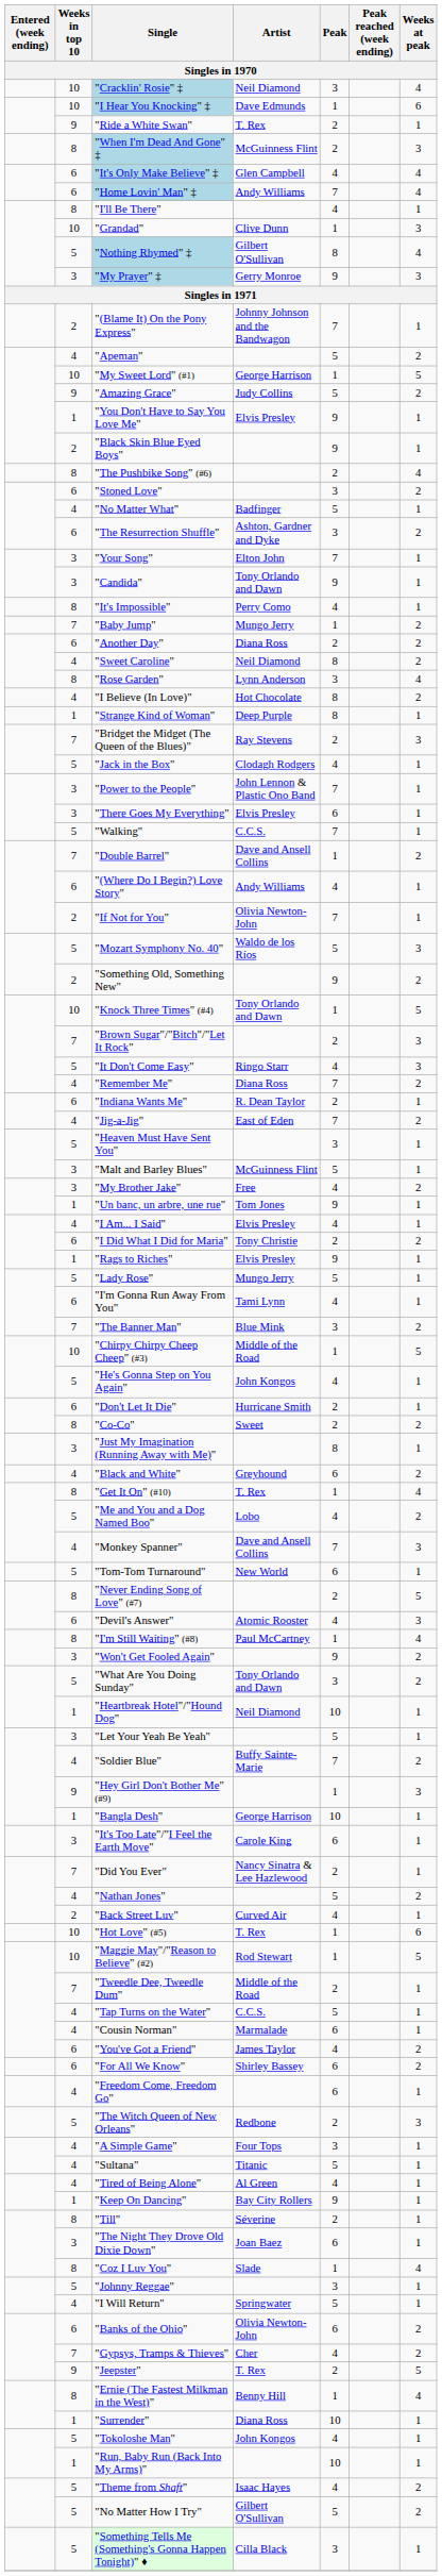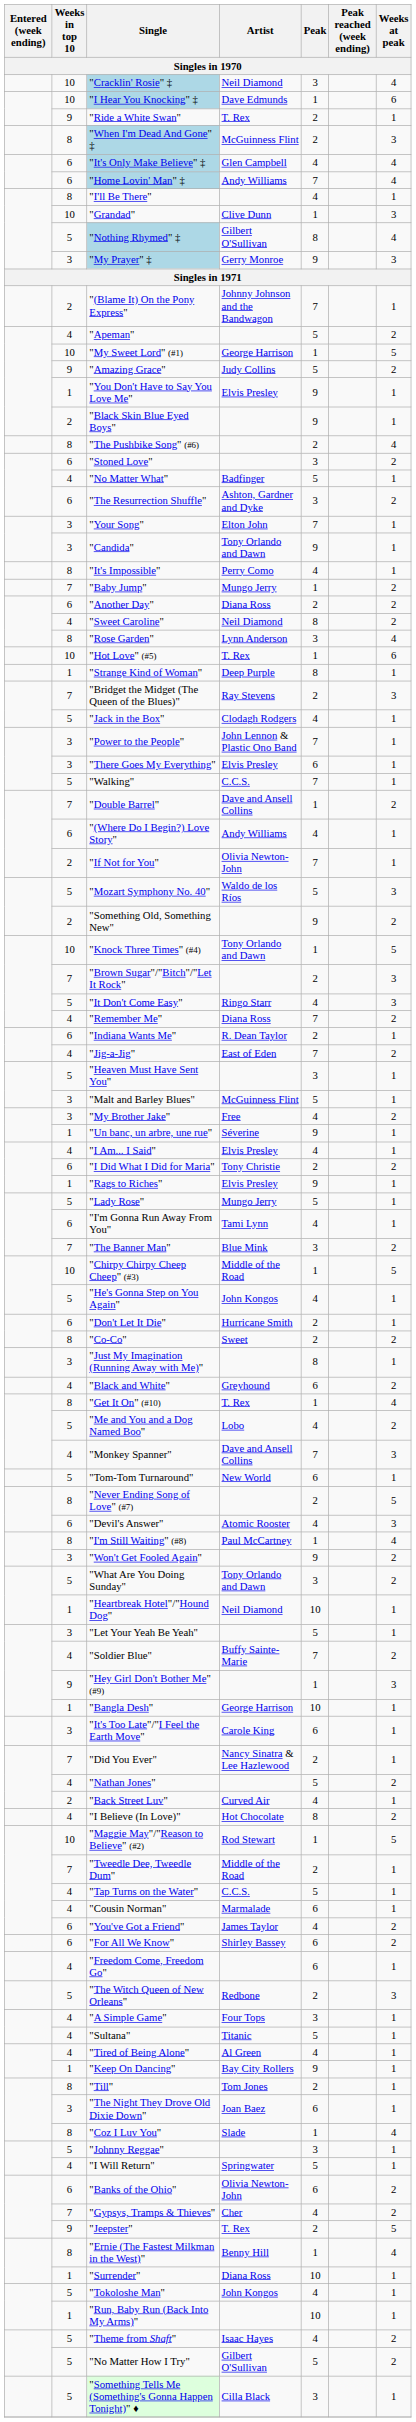rows swapped: "Hot Love" (#5) <-> "I Believe (In Love)"
"Un banc, un arbre, une rue" | Artist: Tom Jones -> Séverine
"Till" | Artist: Séverine -> Tom Jones
